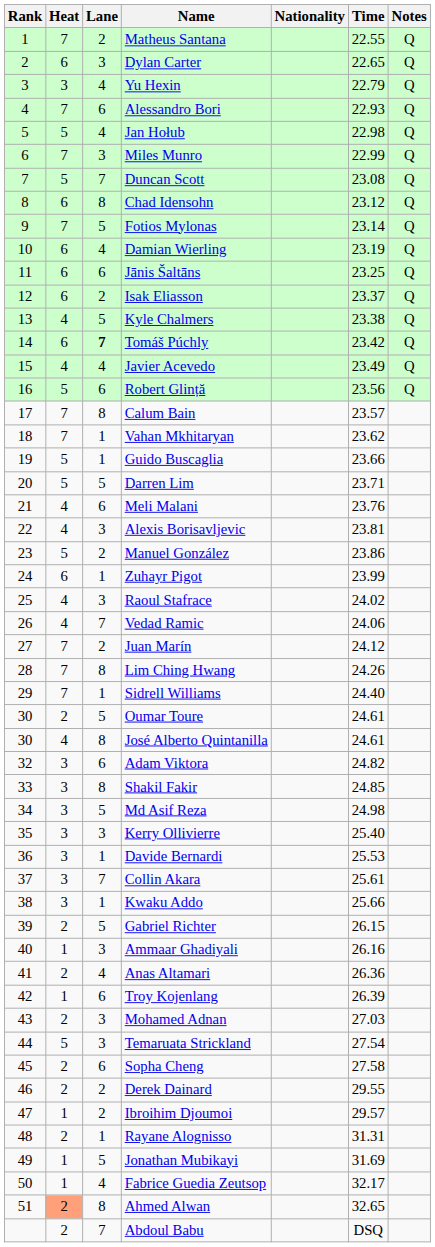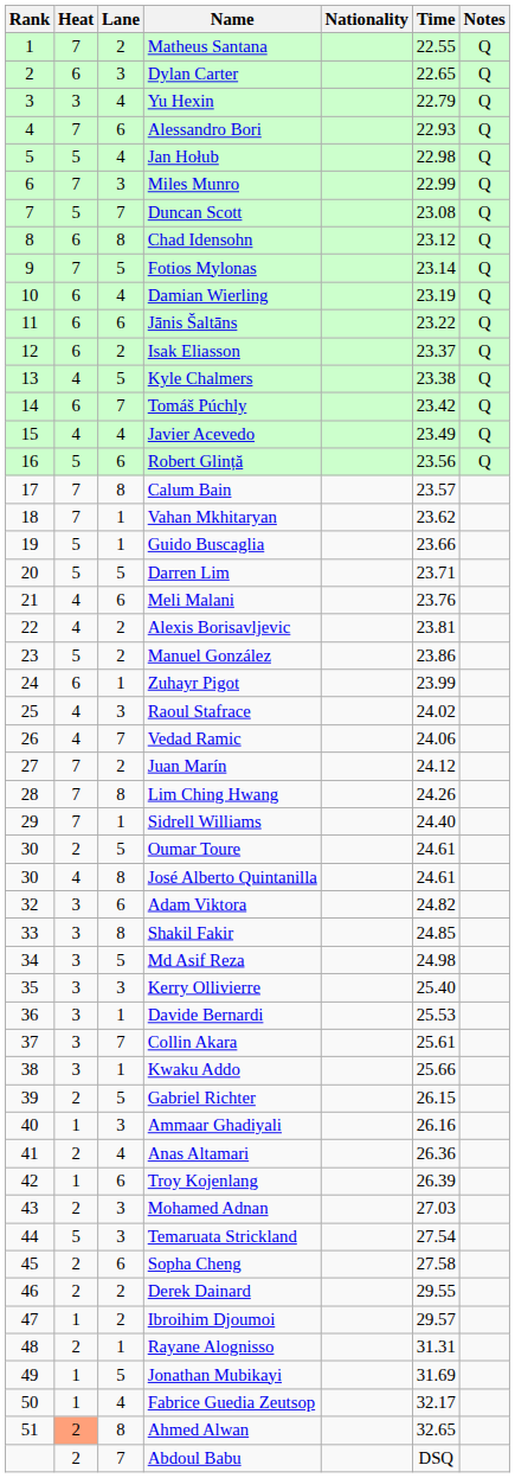Jānis Šaltāns | Time: 23.25 -> 23.22
Tomáš Púchly | Lane: bold -> normal
Alexis Borisavljevic | Lane: 3 -> 2
